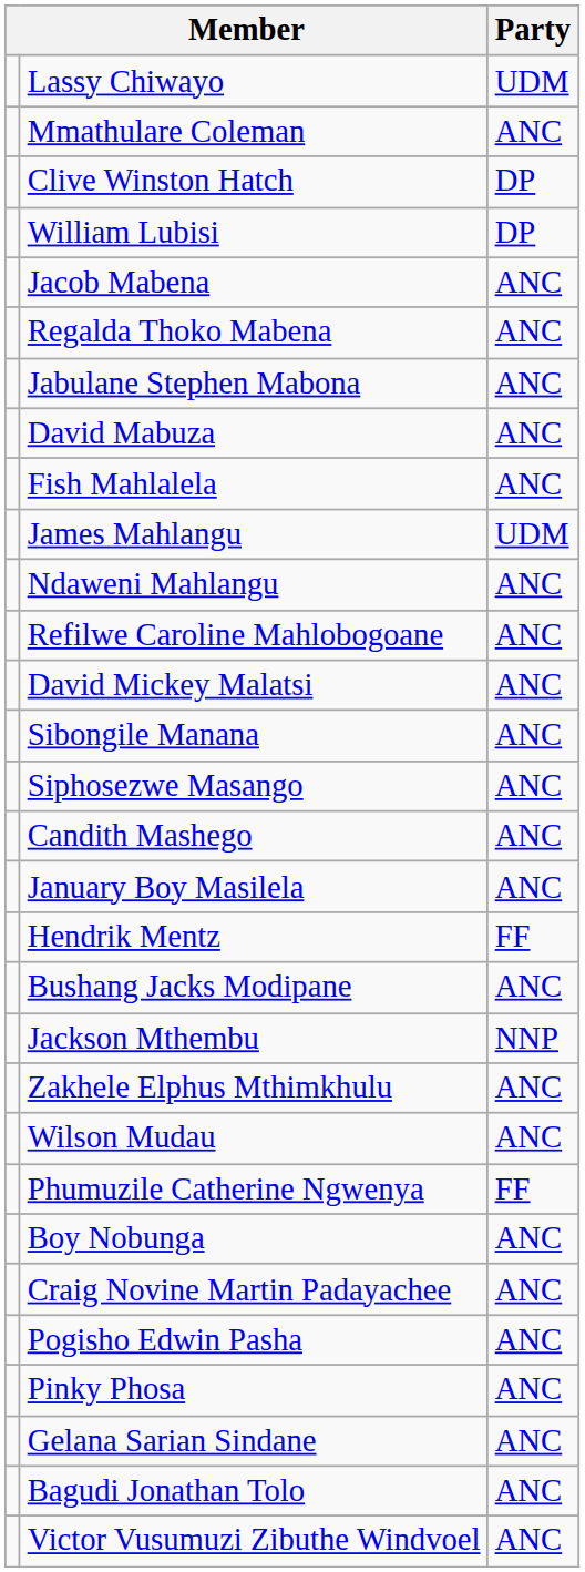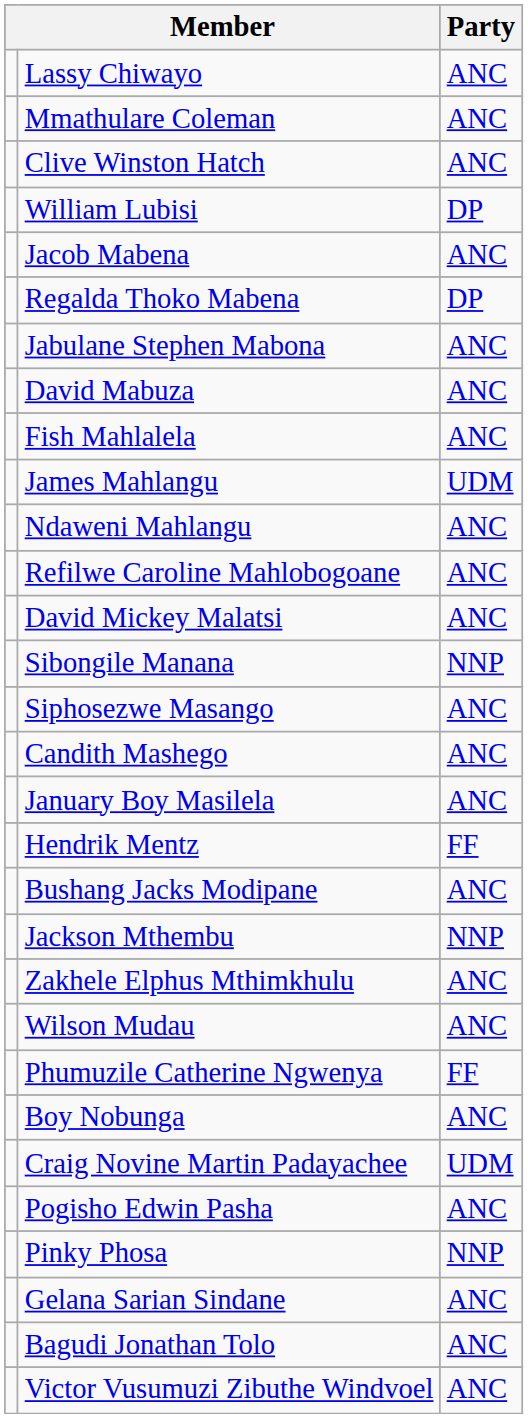Lassy Chiwayo | Party: UDM -> ANC
Clive Winston Hatch | Party: DP -> ANC
Regalda Thoko Mabena | Party: ANC -> DP
Sibongile Manana | Party: ANC -> NNP
Craig Novine Martin Padayachee | Party: ANC -> UDM
Pinky Phosa | Party: ANC -> NNP
